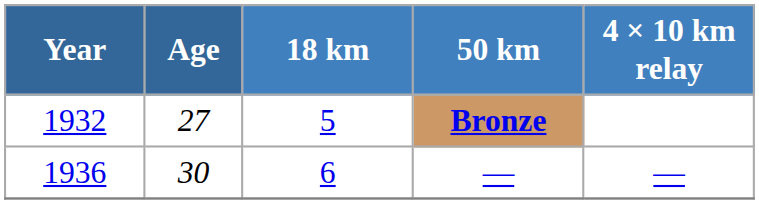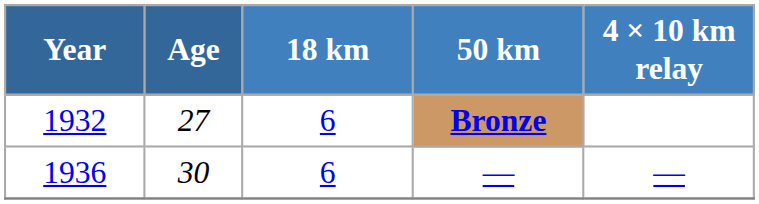Bronze | 18 km: 5 -> 6
